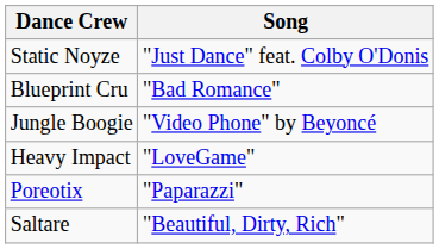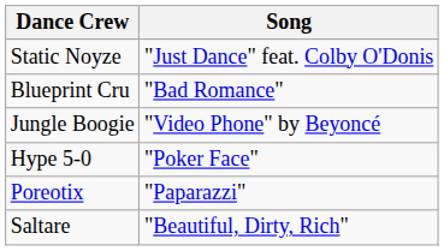- row: Heavy Impact | "LoveGame"
+ row: Hype 5-0 | "Poker Face"
